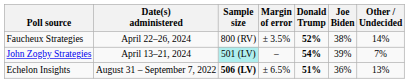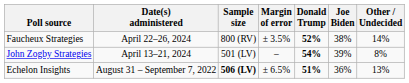John Zogby Strategies | Sample size: paleturquoise background -> no background
John Zogby Strategies | Other / Undecided: 7% -> 8%
